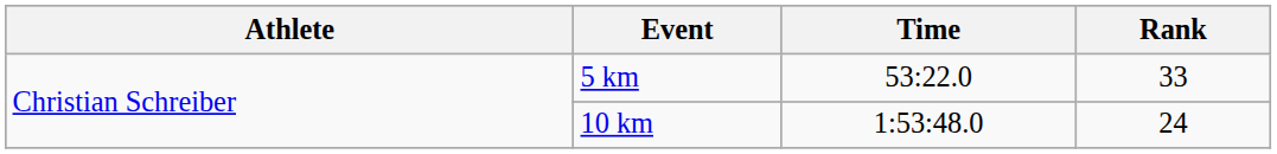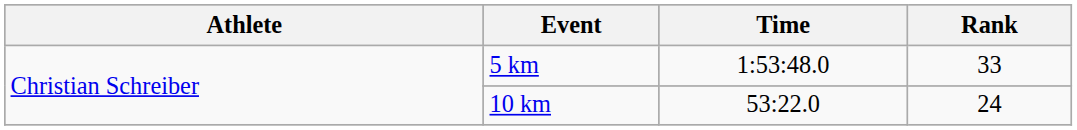5 km | Time: 53:22.0 -> 1:53:48.0
10 km | Time: 1:53:48.0 -> 53:22.0
